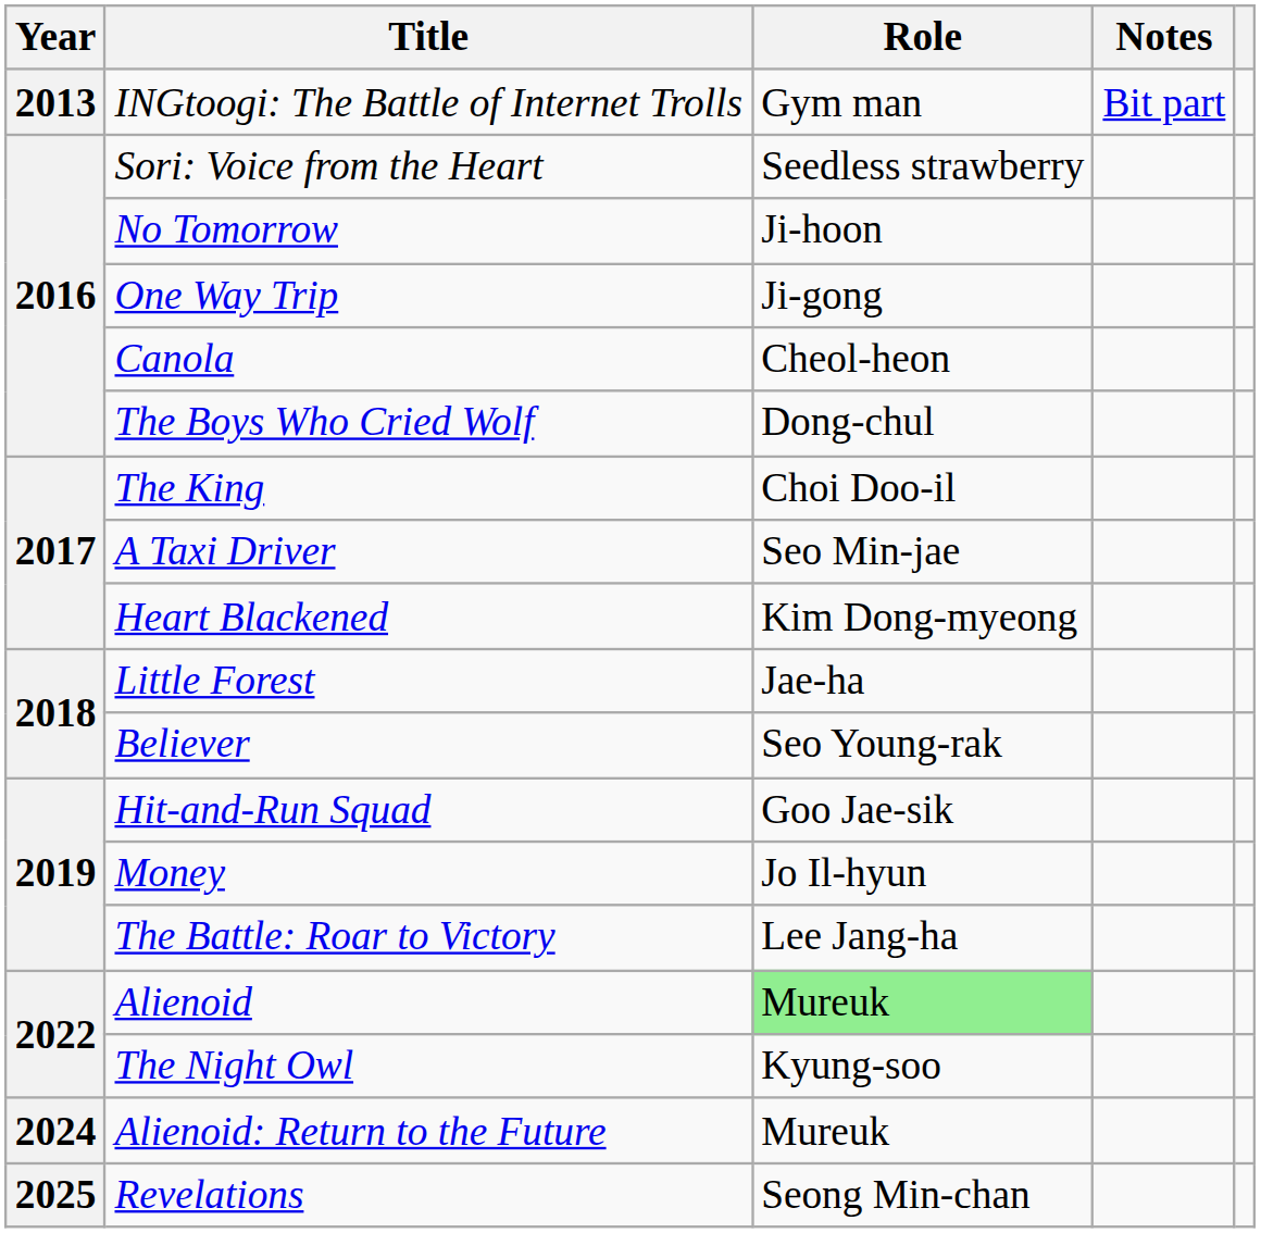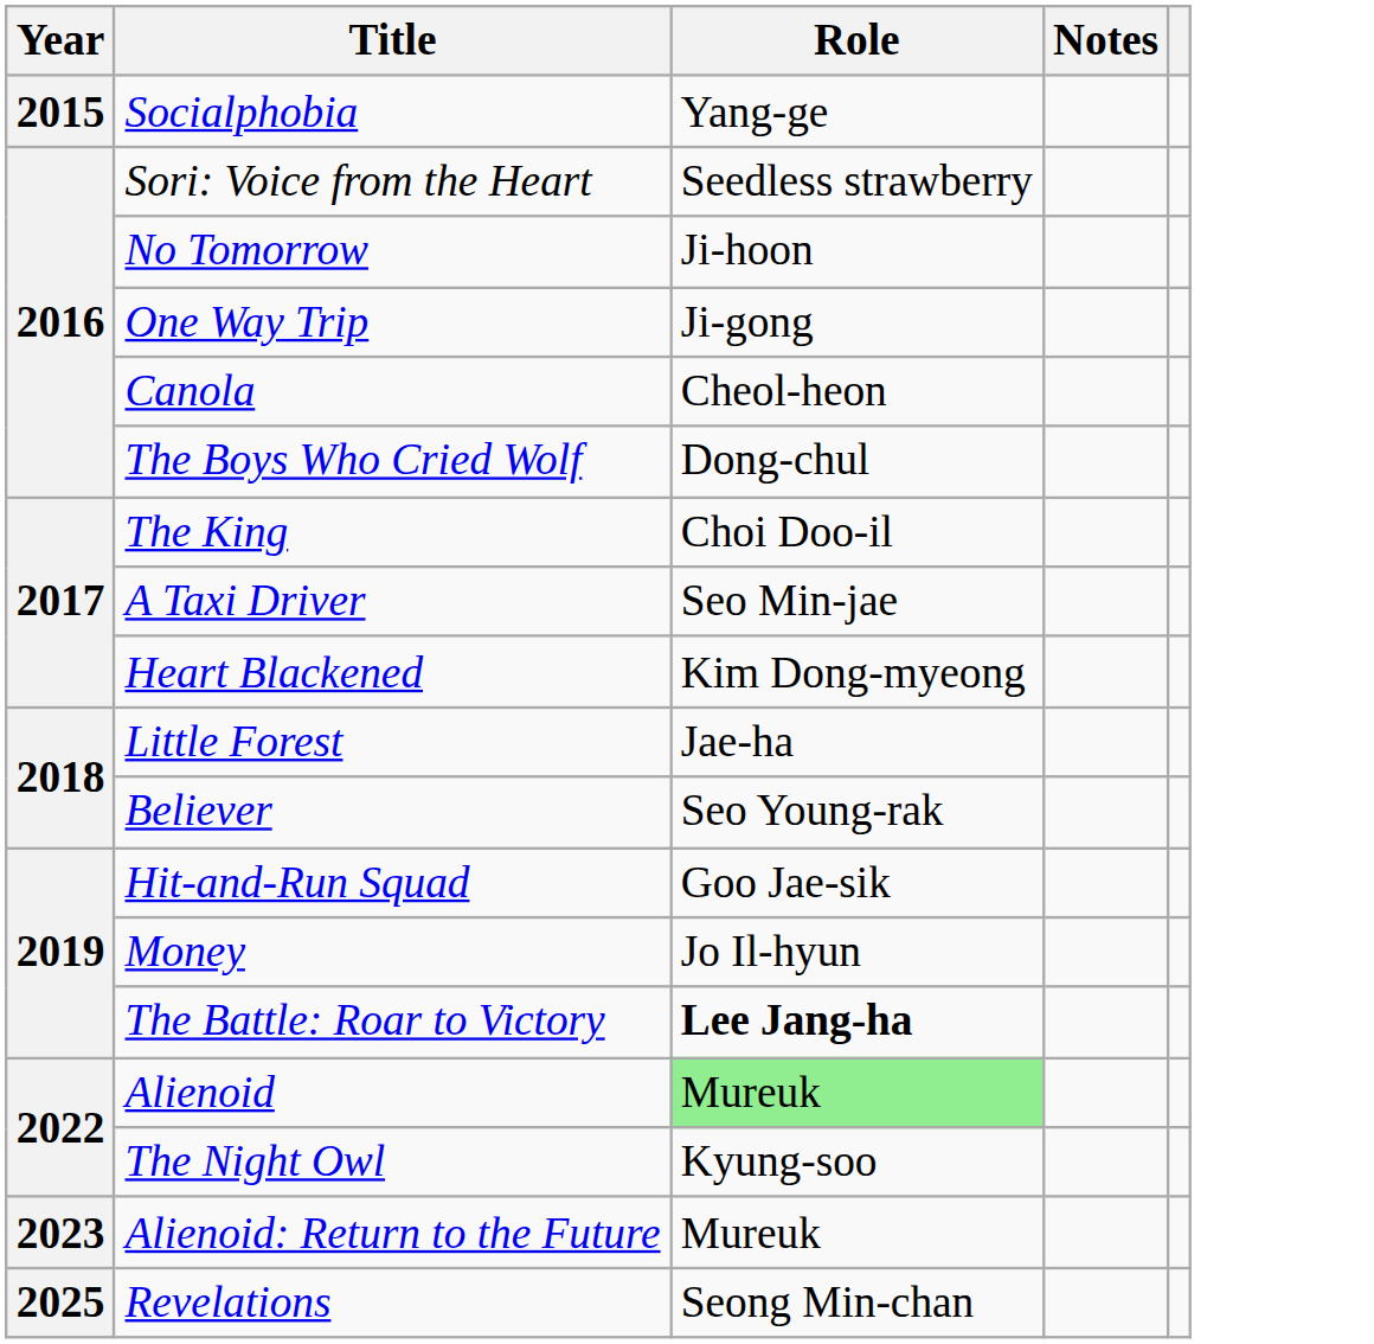- row: 2013 | INGtoogi: The Battle of Internet Trolls | Gym man | Bit part
+ row: 2015 | Socialphobia | Yang-ge
The Battle: Roar to Victory | Role: normal -> bold
Alienoid: Return to the Future | Year: 2024 -> 2023
